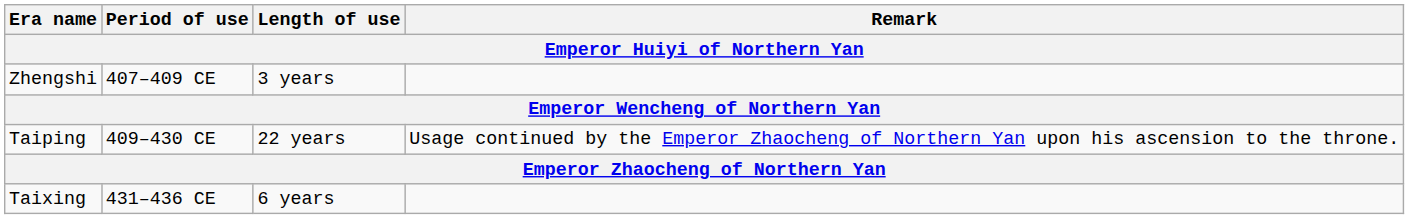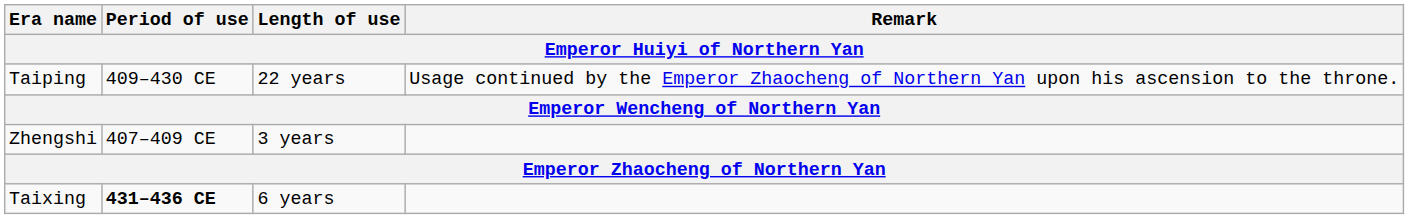rows swapped: Zhengshi <-> Taiping
Taixing | Period of use: normal -> bold
